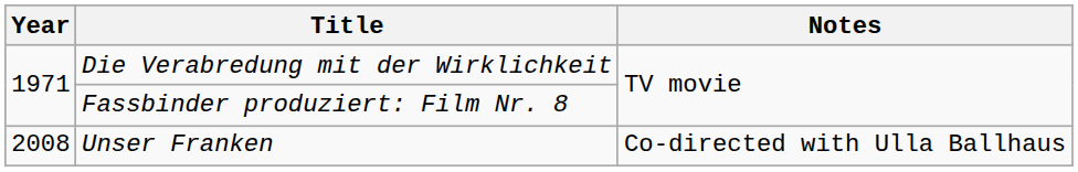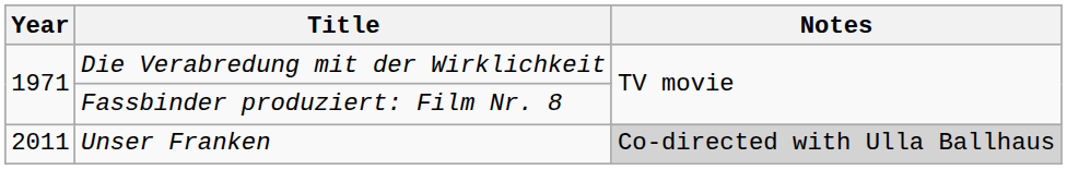Unser Franken | Year: 2008 -> 2011
Unser Franken | Notes: no background -> lightgrey background
